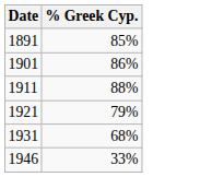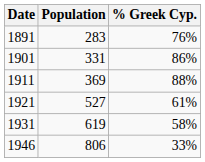+ column: Population | 283 | 331 | 369 | 527 | 619 | 806
1891 | % Greek Cyp.: 85% -> 76%
1921 | % Greek Cyp.: 79% -> 61%
1931 | % Greek Cyp.: 68% -> 58%
